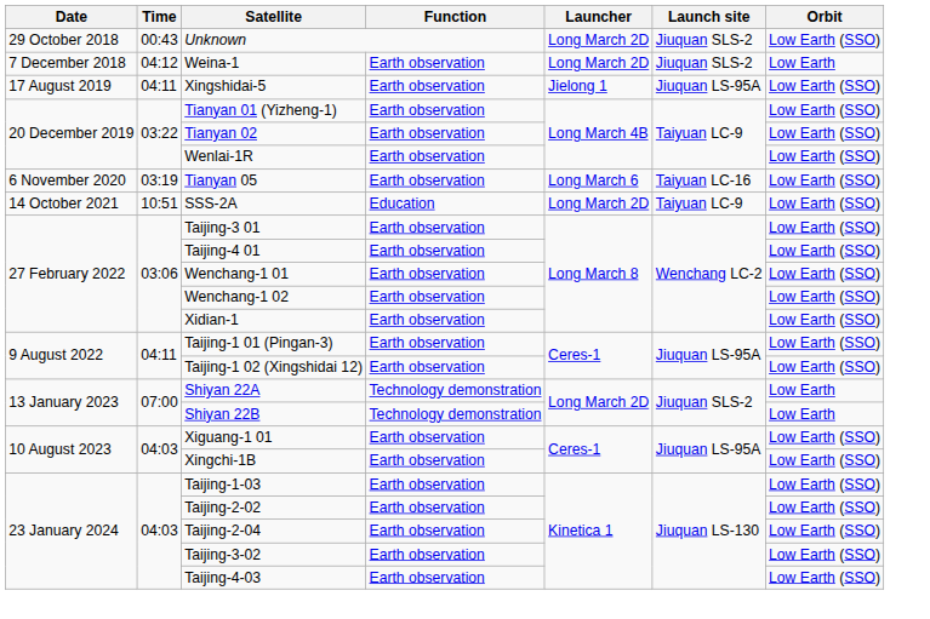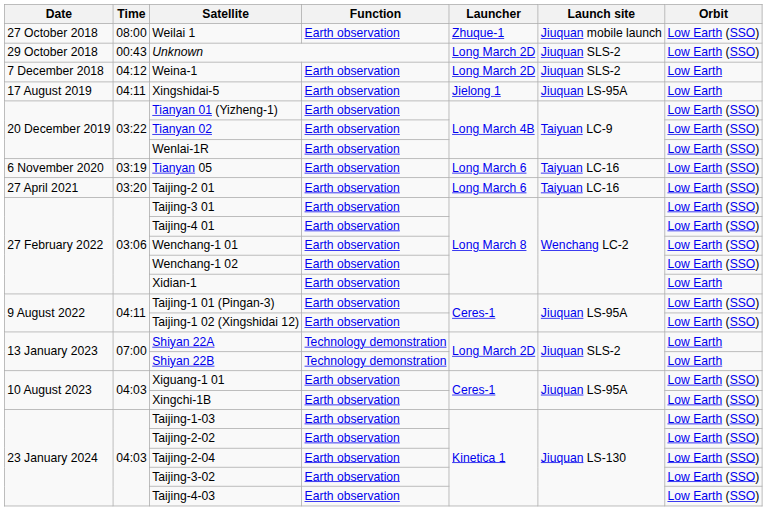+ row: 27 October 2018 | 08:00 | Weilai 1 | Earth observation | Zhuque-1 | Jiuquan mobile launch | Low Earth (SSO)
Xingshidai-5 | Orbit: Low Earth (SSO) -> Low Earth
+ row: 27 April 2021 | 03:20 | Taijing-2 01 | Earth observation | Long March 6 | Taiyuan LC-16 | Low Earth (SSO)
- row: 14 October 2021 | 10:51 | SSS-2A | Education | Long March 2D | Taiyuan LC-9 | Low Earth (SSO)
Xidian-1 | Orbit: Low Earth (SSO) -> Low Earth
